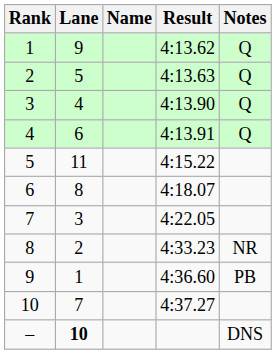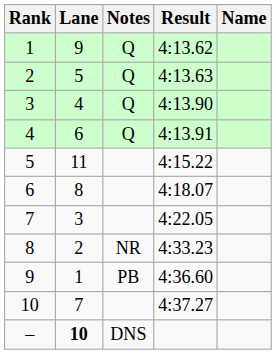columns swapped: Name <-> Notes
